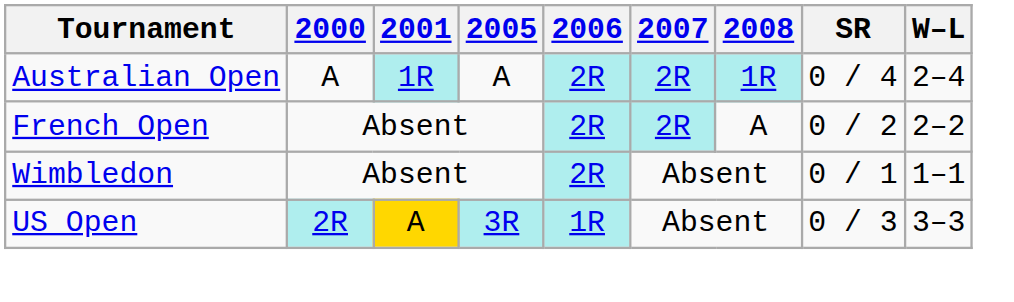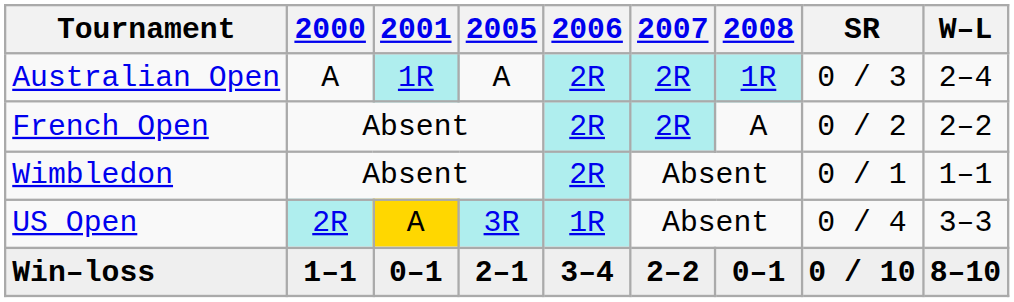Australian Open | SR: 0 / 4 -> 0 / 3
US Open | SR: 0 / 3 -> 0 / 4
+ row: Win–loss | 1–1 | 0–1 | 2–1 | 3–4 | 2–2 | 0–1 | 0 / 10 | 8–10
